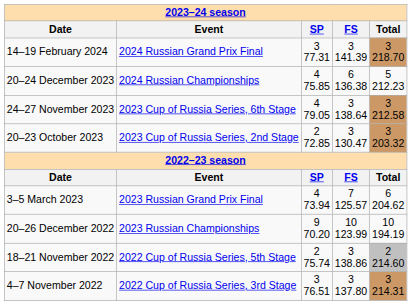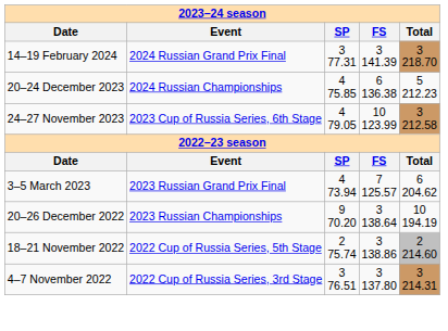24–27 November 2023 | column 4: 3 138.64 -> 10 123.99
- row: 20–23 October 2023 | 2023 Cup of Russia Series, 2nd Stage | 2 72.85 | 3 130.47 | 3 203.32
20–26 December 2022 | column 4: 10 123.99 -> 3 138.64
